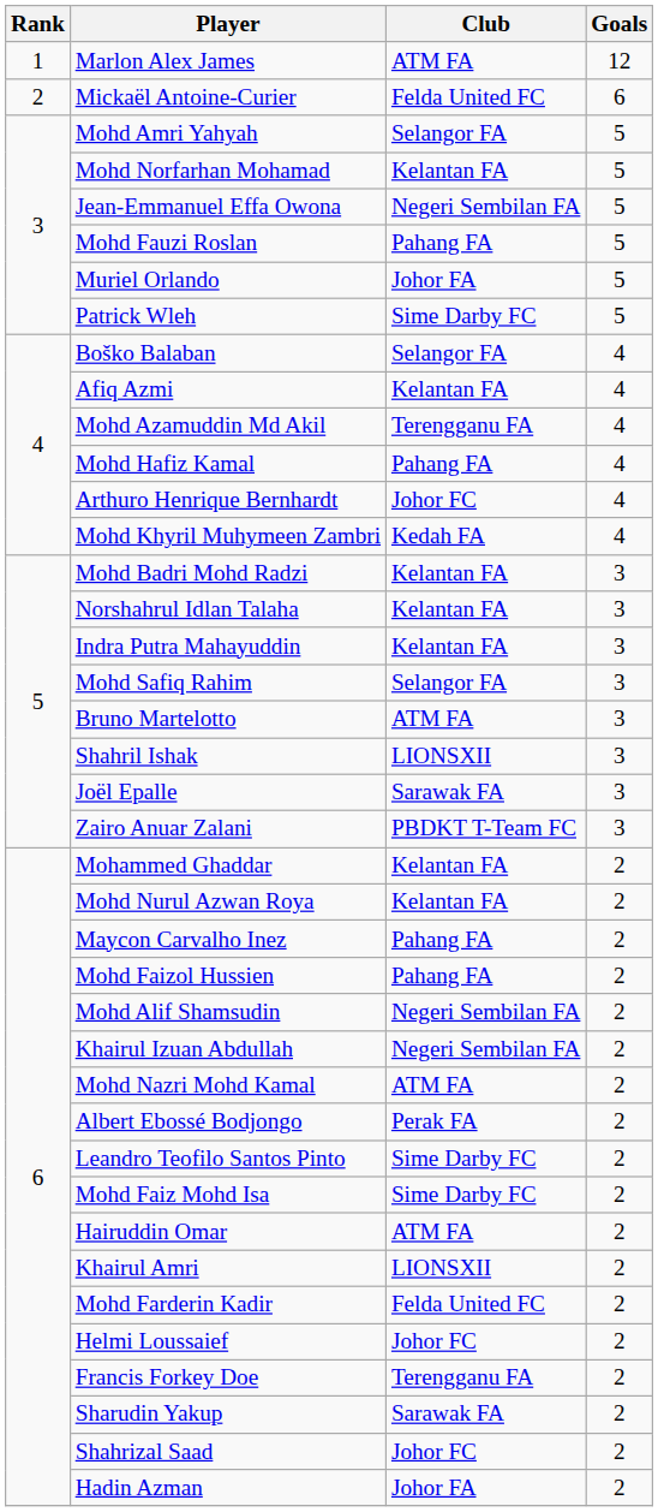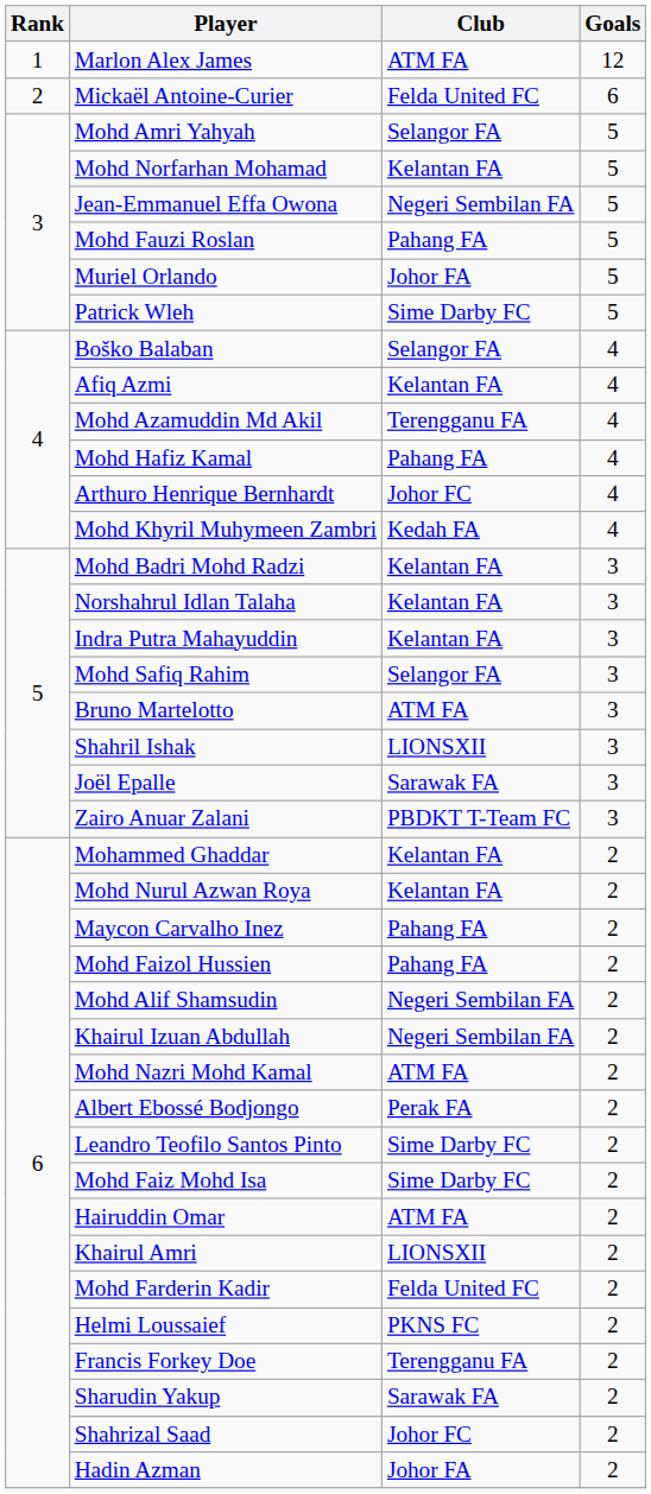Helmi Loussaief | Club: Johor FC -> PKNS FC
